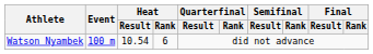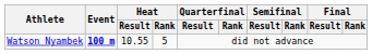Watson Nyambek | Event: normal -> bold
Watson Nyambek | Heat / Result: 10.54 -> 10.55
Watson Nyambek | Heat / Rank: 6 -> 5
